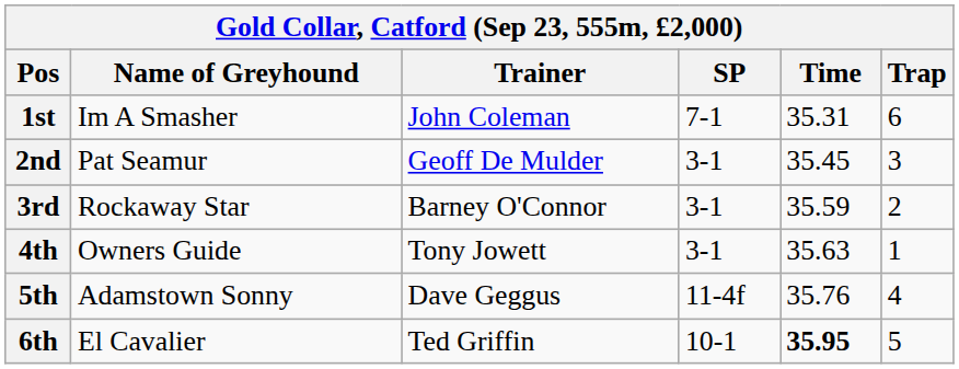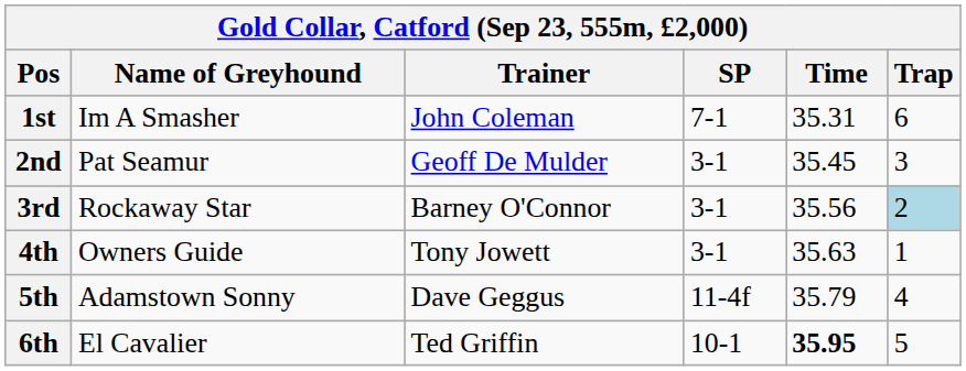3rd | Time: 35.59 -> 35.56
3rd | Trap: no background -> lightblue background
5th | Time: 35.76 -> 35.79
